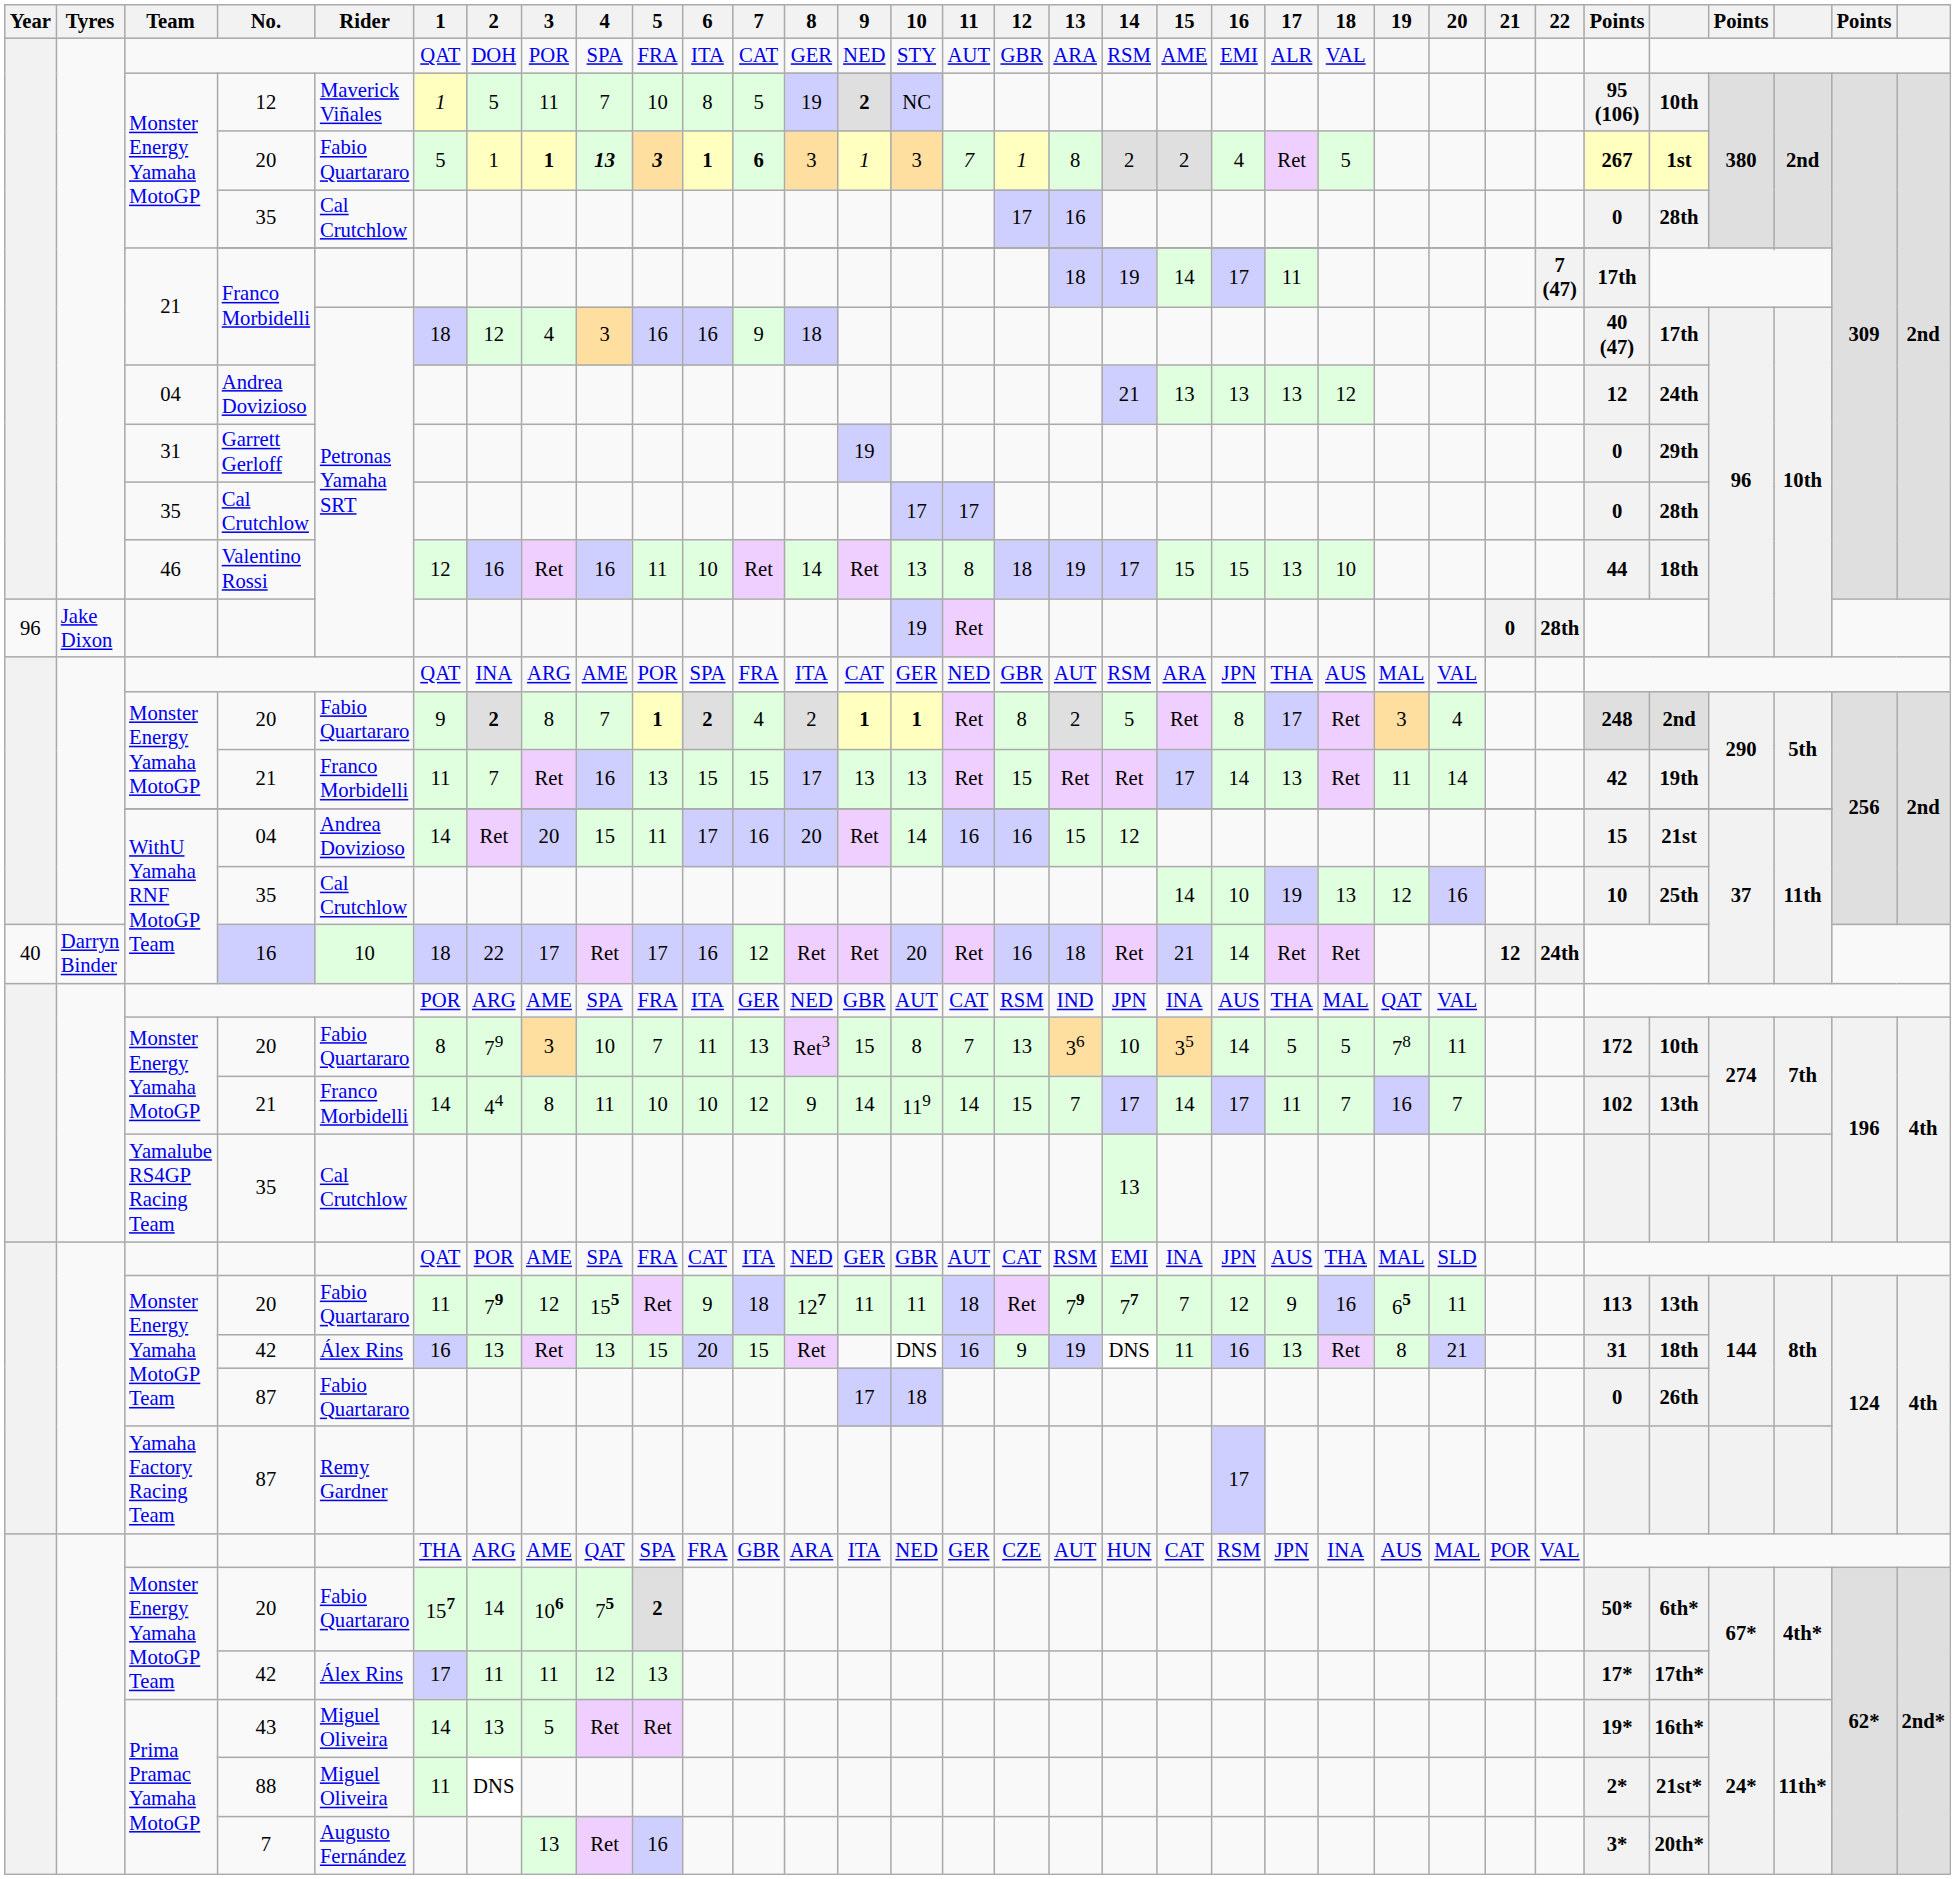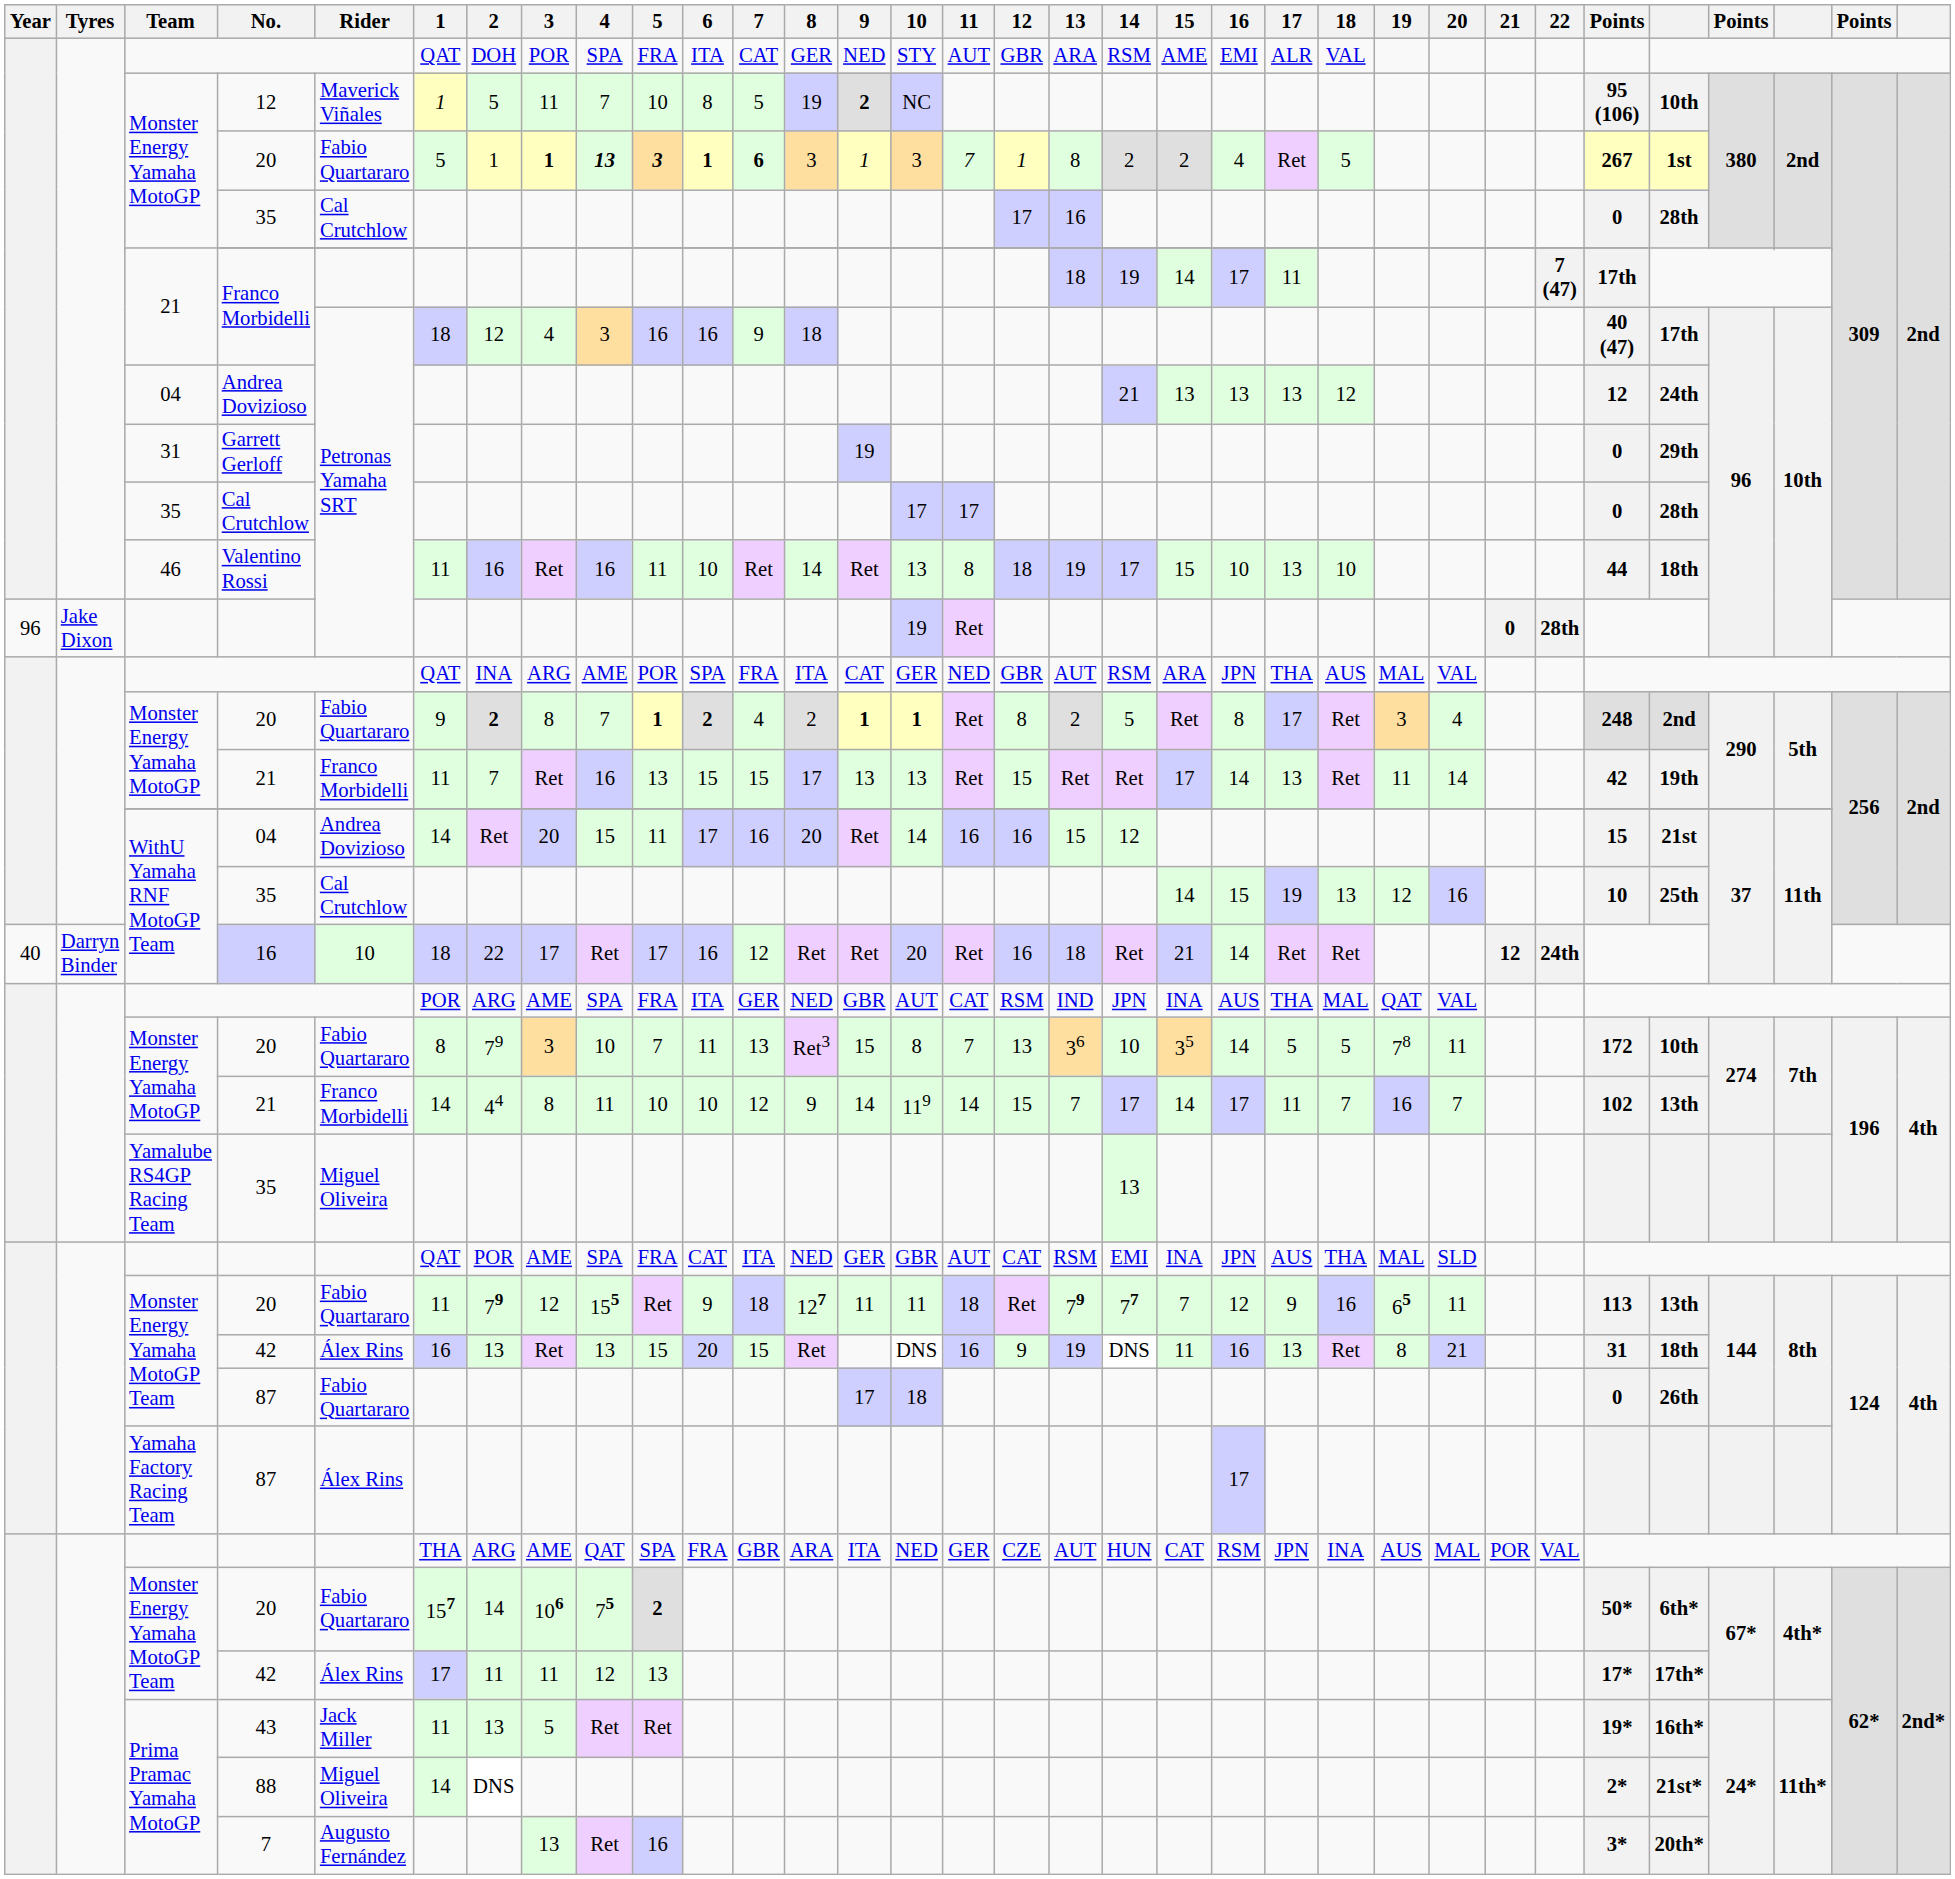Valentino Rossi | 1: 12 -> 11
Valentino Rossi | 16: 15 -> 10
WithU Yamaha RNF MotoGP Team / 35 | 16: 10 -> 15
Yamalube RS4GP Racing Team / 35 | Rider: Cal Crutchlow -> Miguel Oliveira
Yamaha Factory Racing Team / 87 | Rider: Remy Gardner -> Álex Rins
43 | Rider: Miguel Oliveira -> Jack Miller
43 | 1: 14 -> 11
88 | 1: 11 -> 14
